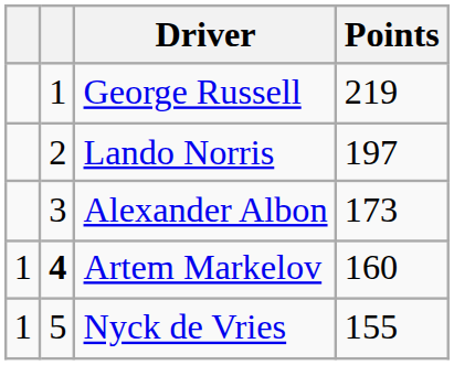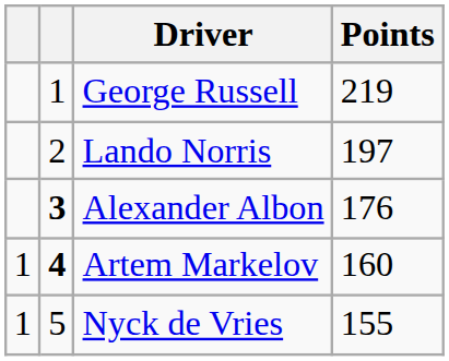Alexander Albon | column 2: normal -> bold
Alexander Albon | Points: 173 -> 176
